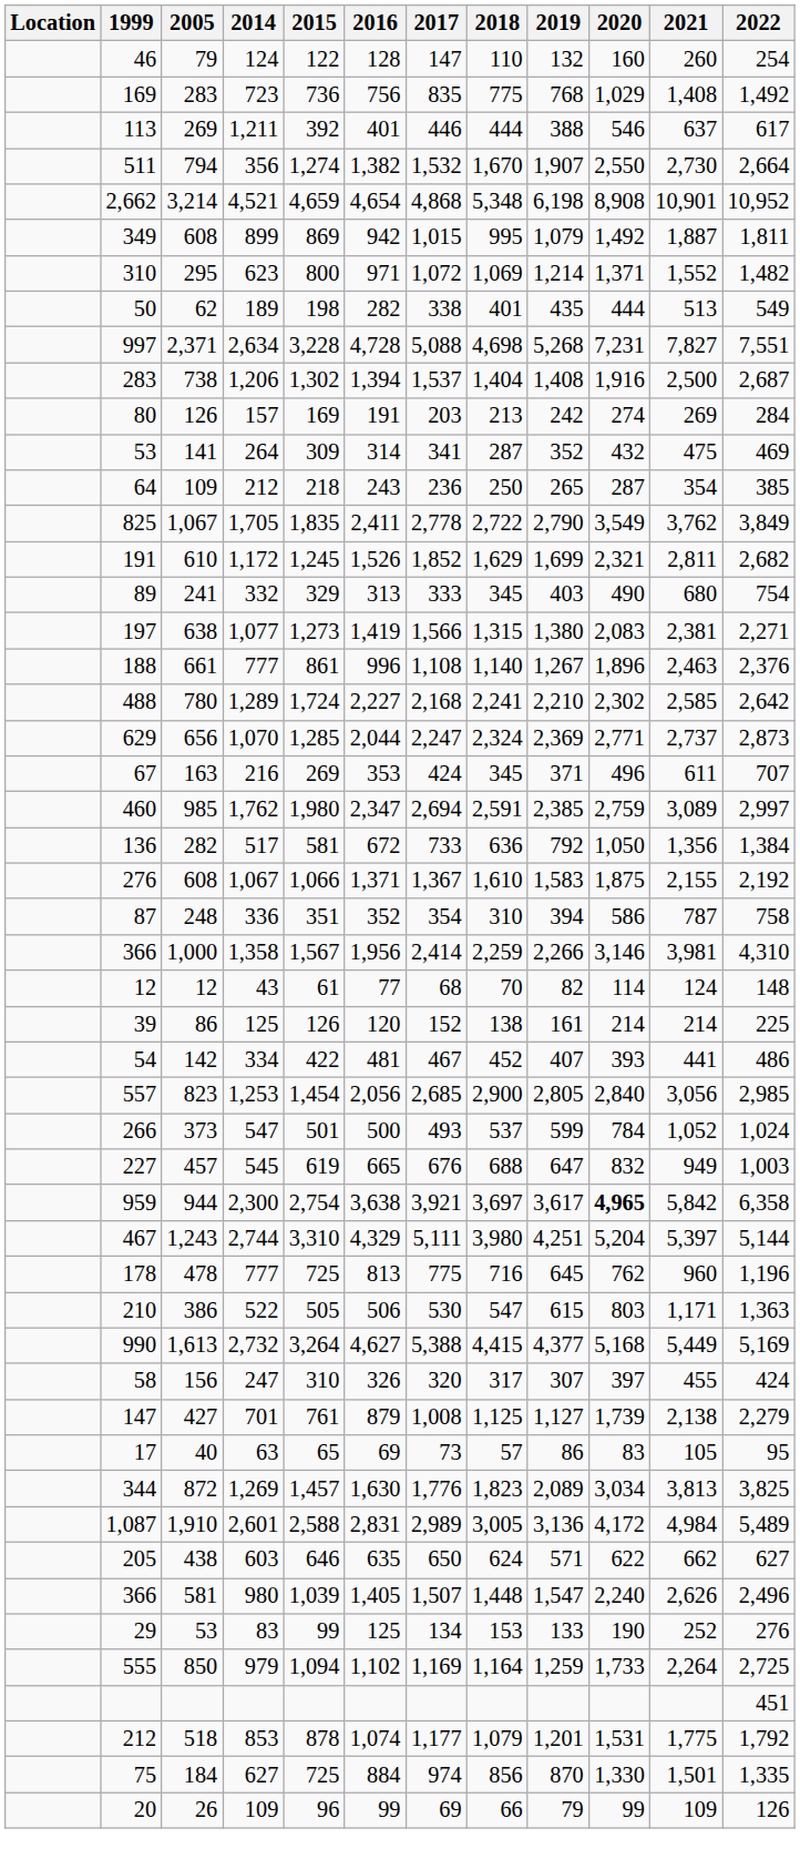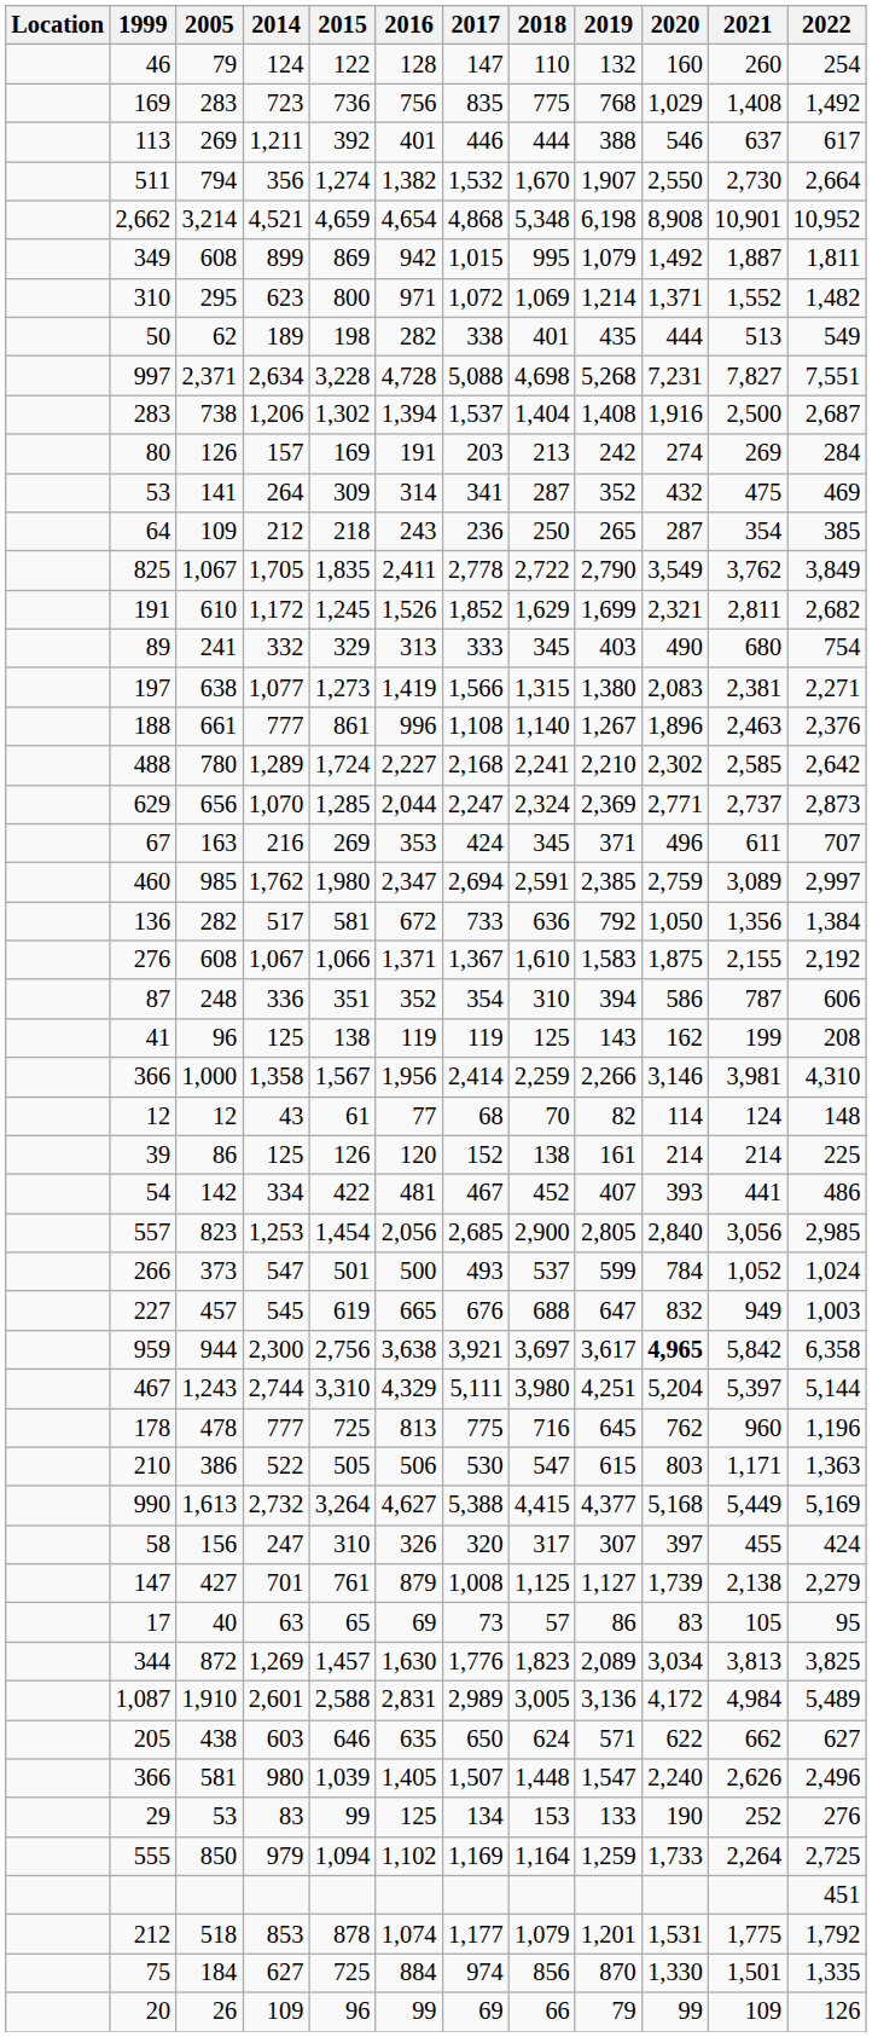87 | 2022: 758 -> 606
+ row: 41 | 96 | 125 | 138 | 119 | 119 | 125 | 143 | 162 | 199 | 208
959 | 2015: 2,754 -> 2,756
